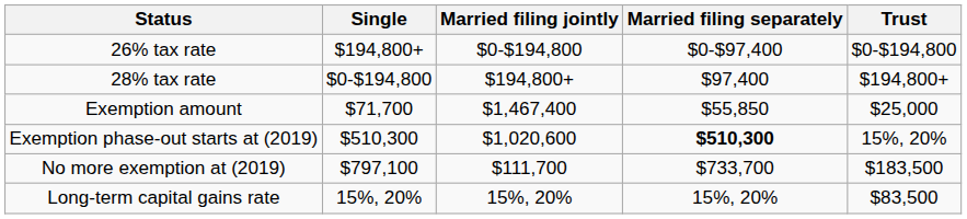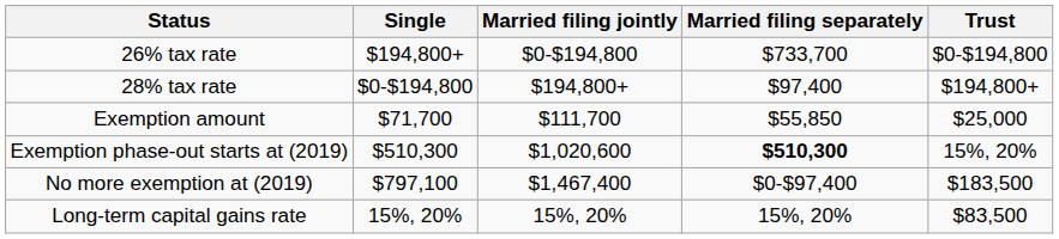26% tax rate | Married filing separately: $0-$97,400 -> $733,700
Exemption amount | Married filing jointly: $1,467,400 -> $111,700
No more exemption at (2019) | Married filing jointly: $111,700 -> $1,467,400
No more exemption at (2019) | Married filing separately: $733,700 -> $0-$97,400
